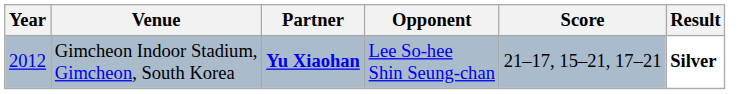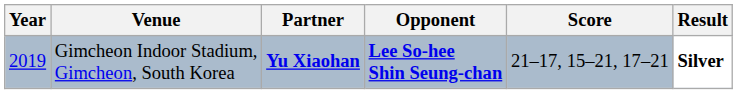Gimcheon Indoor Stadium, Gimcheon, South Korea | Year: 2012 -> 2019
Gimcheon Indoor Stadium, Gimcheon, South Korea | Opponent: normal -> bold
